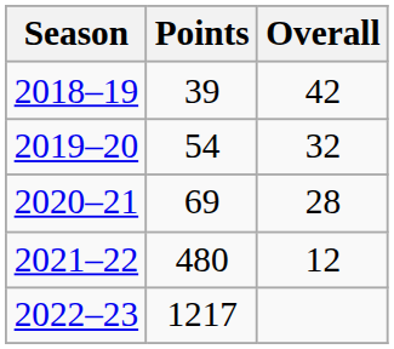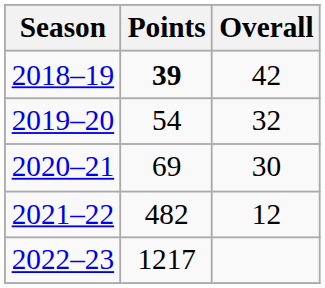2018–19 | Points: normal -> bold
2020–21 | Overall: 28 -> 30
2021–22 | Points: 480 -> 482
